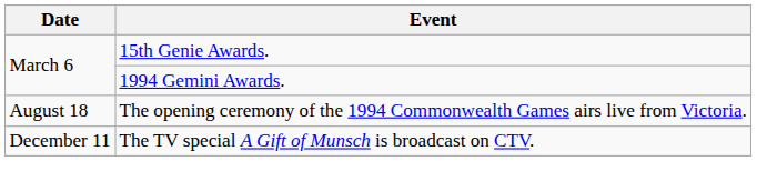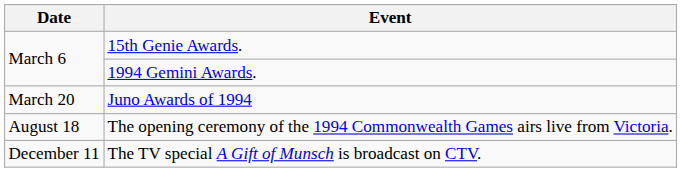+ row: March 20 | Juno Awards of 1994
